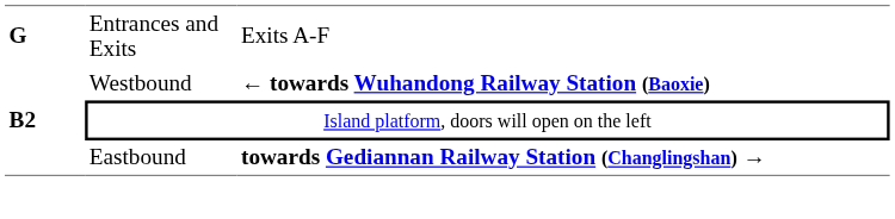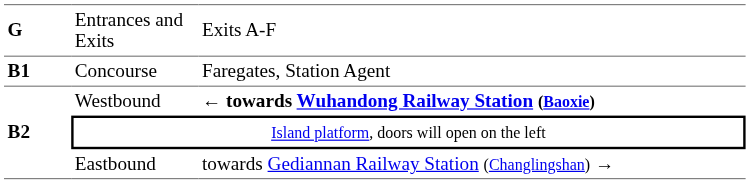+ row: B1 | Concourse | Faregates, Station Agent
Eastbound | column 3: bold -> normal
